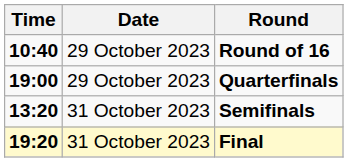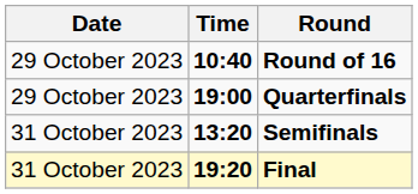columns swapped: Date <-> Time
